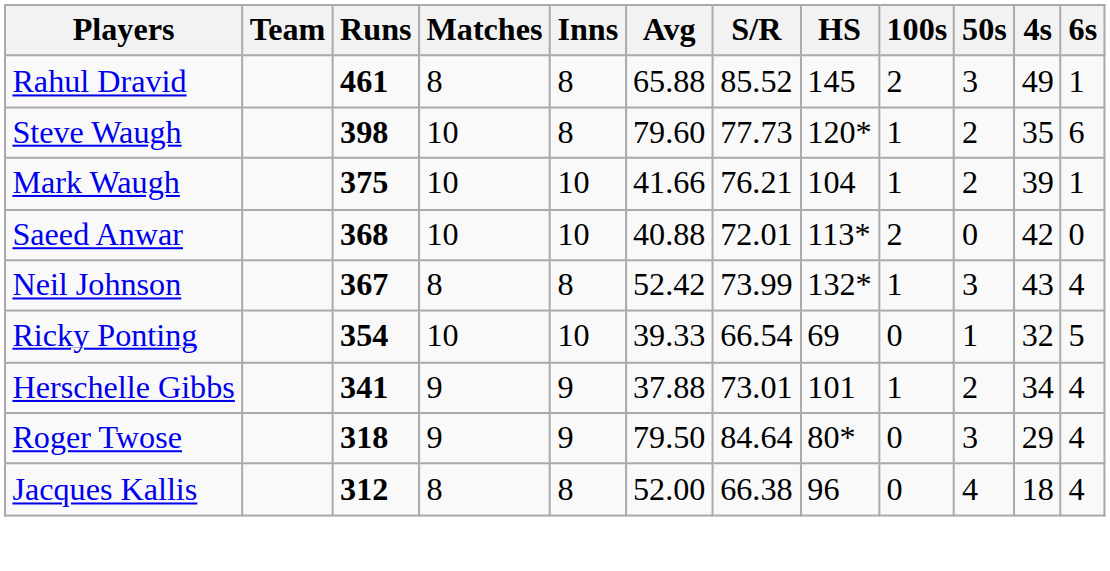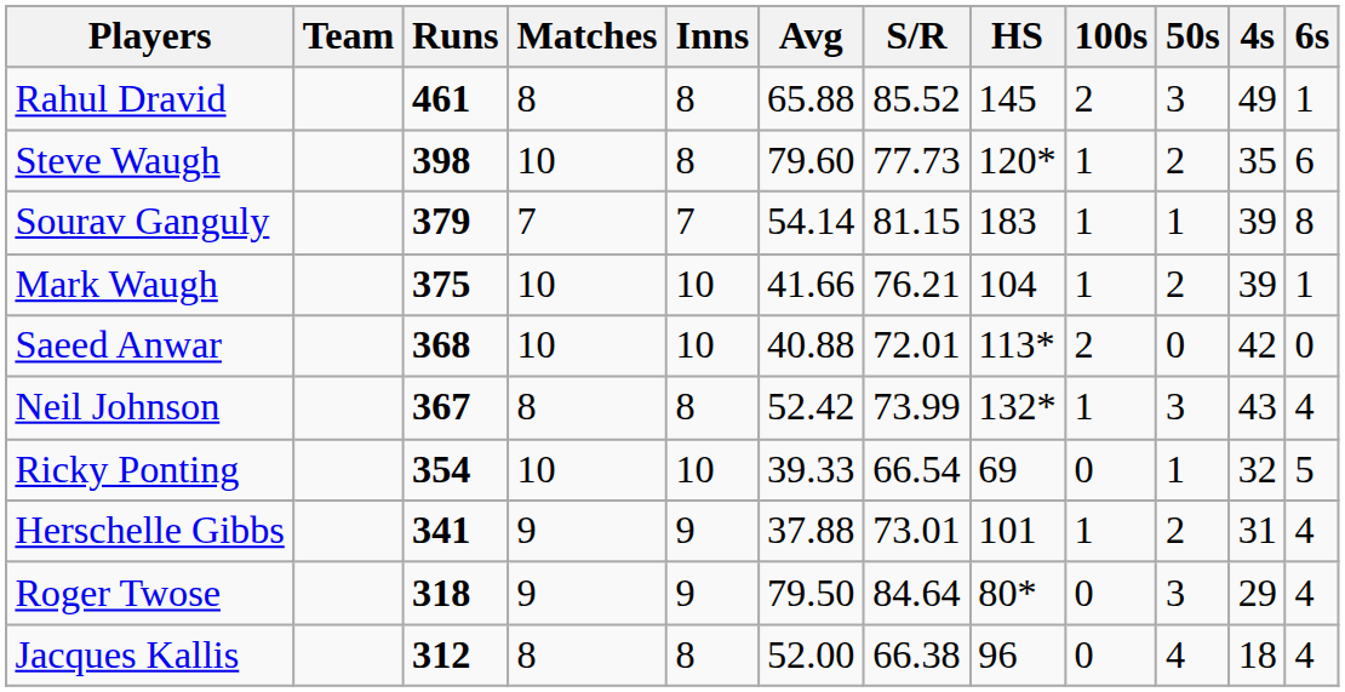+ row: Sourav Ganguly | 379 | 7 | 7 | 54.14 | 81.15 | 183 | 1 | 1 | 39 | 8
Herschelle Gibbs | 4s: 34 -> 31
